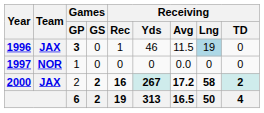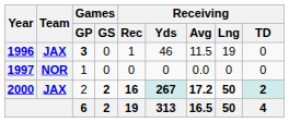1996 | Receiving / Lng: lightblue background -> no background
2000 | Receiving / Lng: 58 -> 50
